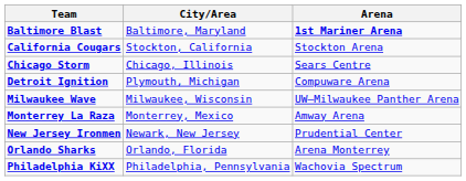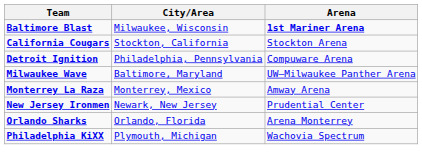Baltimore Blast | City/Area: Baltimore, Maryland -> Milwaukee, Wisconsin
- row: Chicago Storm | Chicago, Illinois | Sears Centre
Detroit Ignition | City/Area: Plymouth, Michigan -> Philadelphia, Pennsylvania
Milwaukee Wave | City/Area: Milwaukee, Wisconsin -> Baltimore, Maryland
Philadelphia KiXX | City/Area: Philadelphia, Pennsylvania -> Plymouth, Michigan
